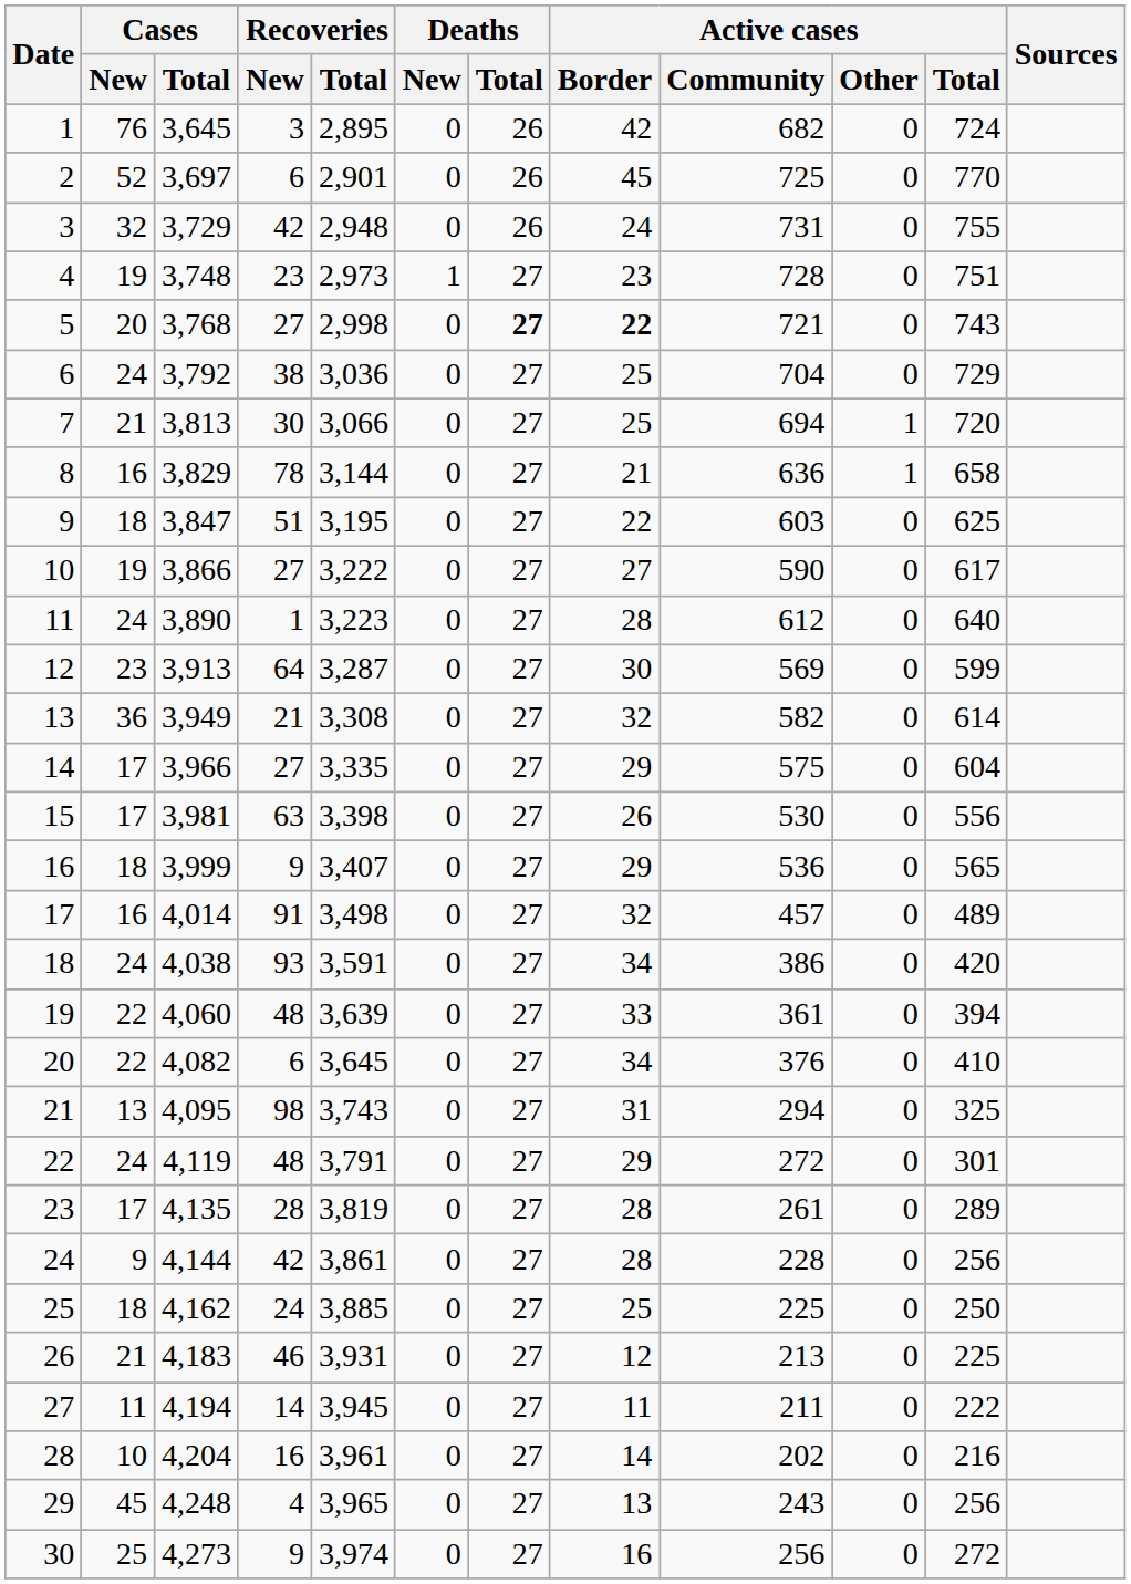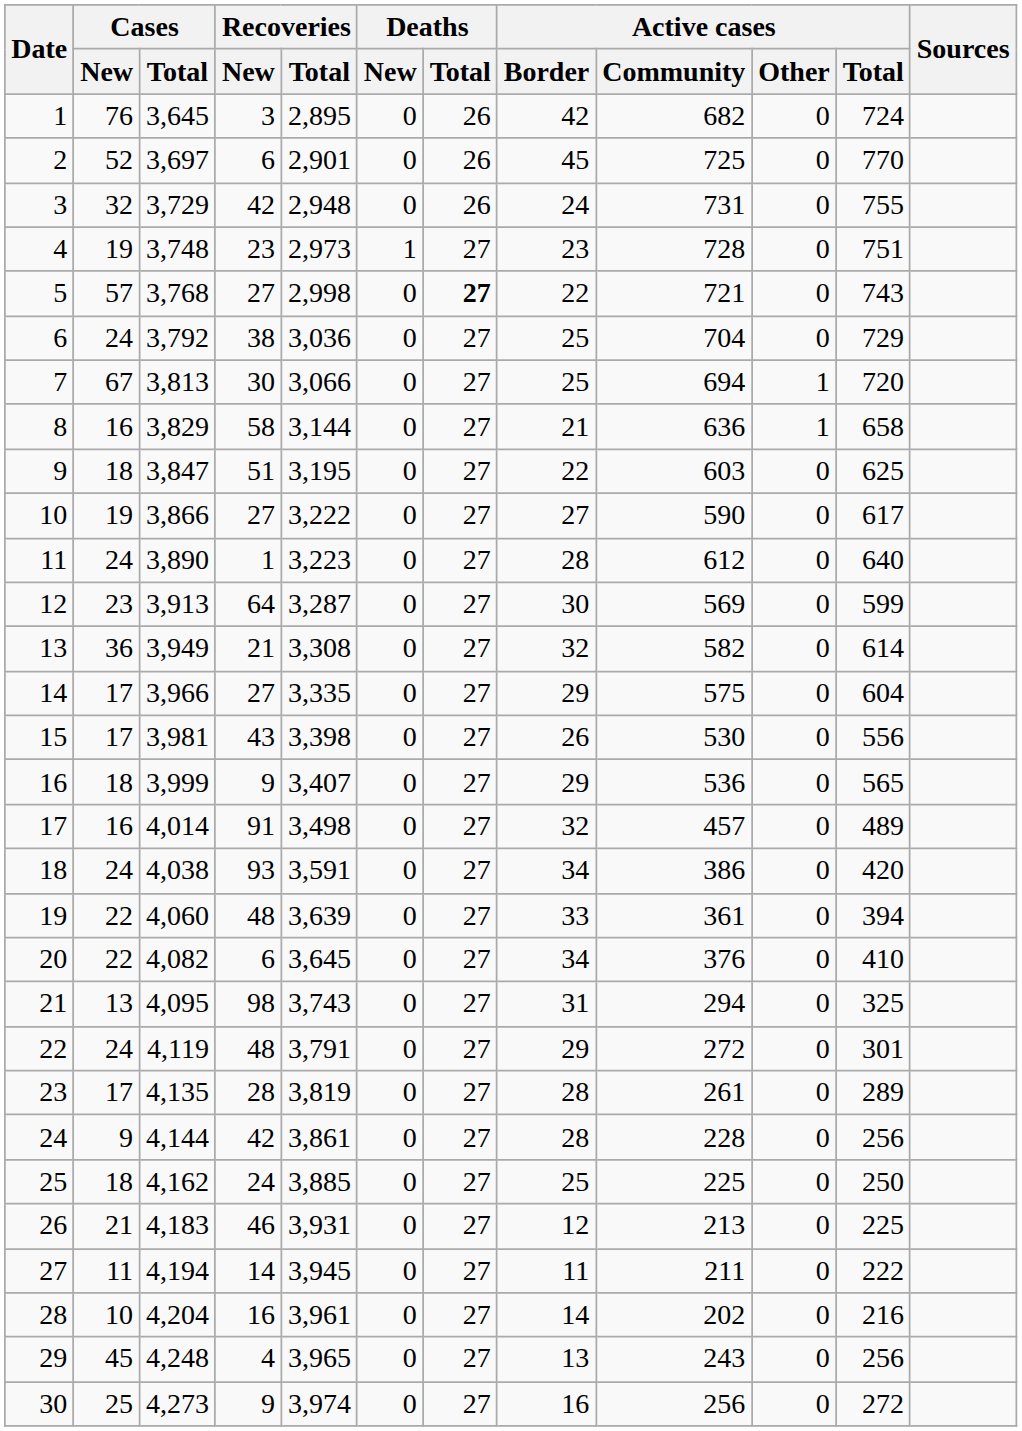5 | Cases / New: 20 -> 57
5 | Active cases / Border: bold -> normal
7 | Cases / New: 21 -> 67
8 | Recoveries / New: 78 -> 58
15 | Recoveries / New: 63 -> 43
